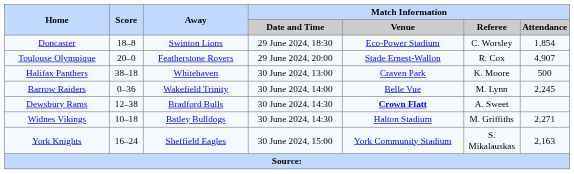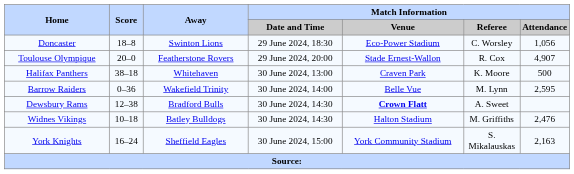Doncaster | Match Information / Attendance: 1,854 -> 1,056
Barrow Raiders | Match Information / Attendance: 2,245 -> 2,595
Widnes Vikings | Match Information / Attendance: 2,271 -> 2,476
